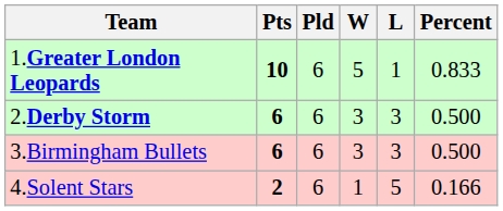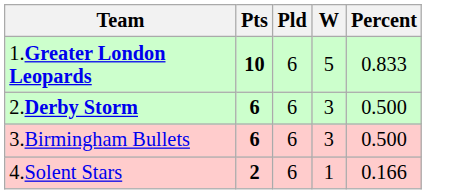- column: L | 1 | 3 | 3 | 5
